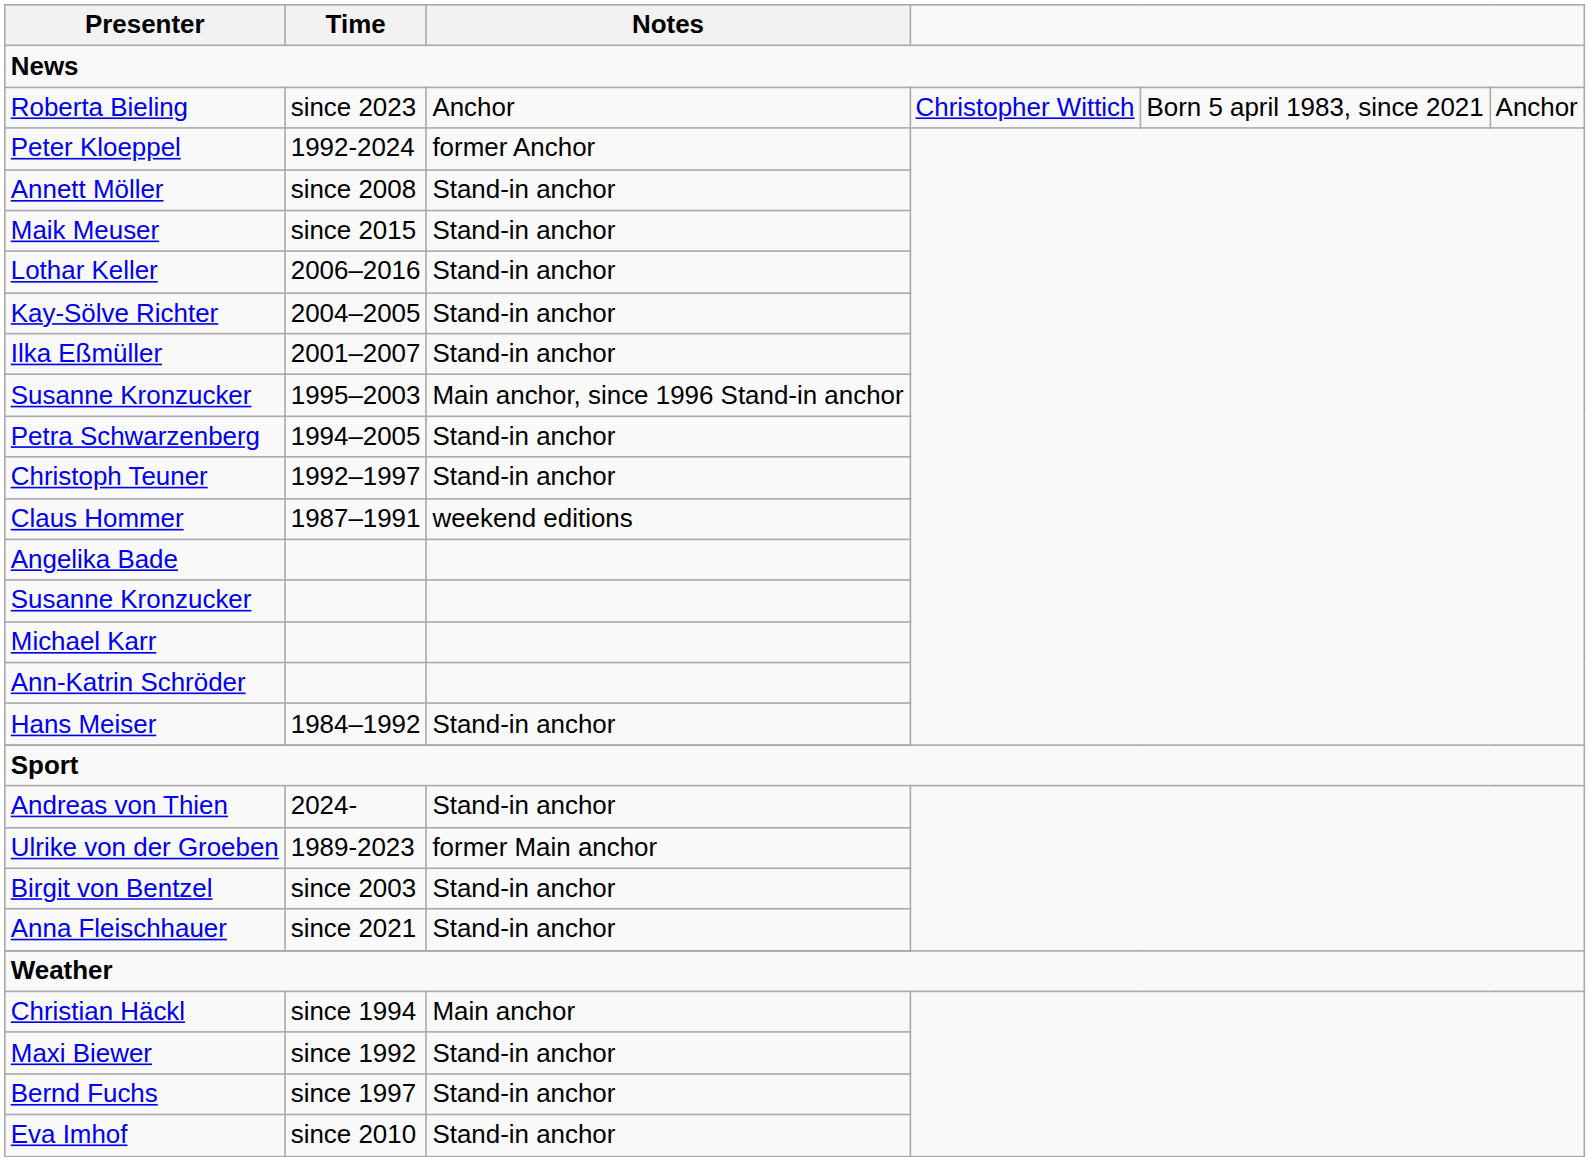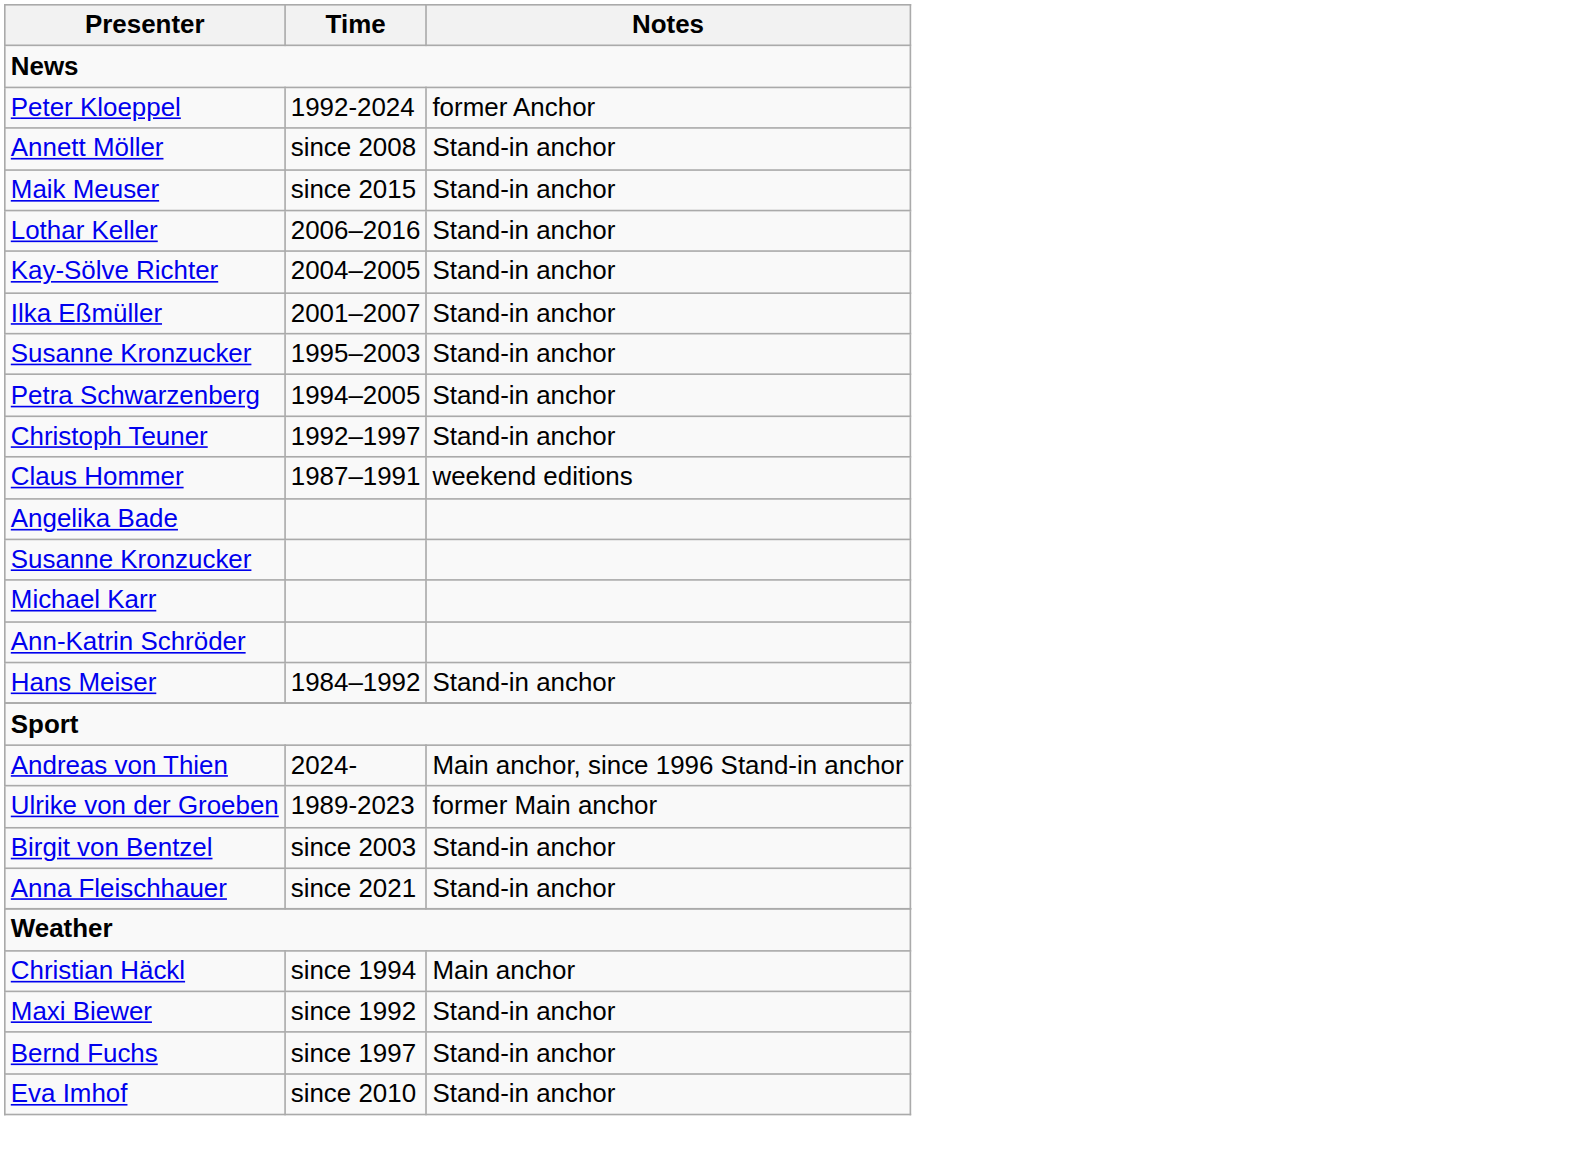- row: Roberta Bieling | since 2023 | Anchor | Christopher Wittich | Born 5 april 1983, since 2021 | Anchor
Susanne Kronzucker / 1995–2003 | Notes: Main anchor, since 1996 Stand-in anchor -> Stand-in anchor
Andreas von Thien | Notes: Stand-in anchor -> Main anchor, since 1996 Stand-in anchor
